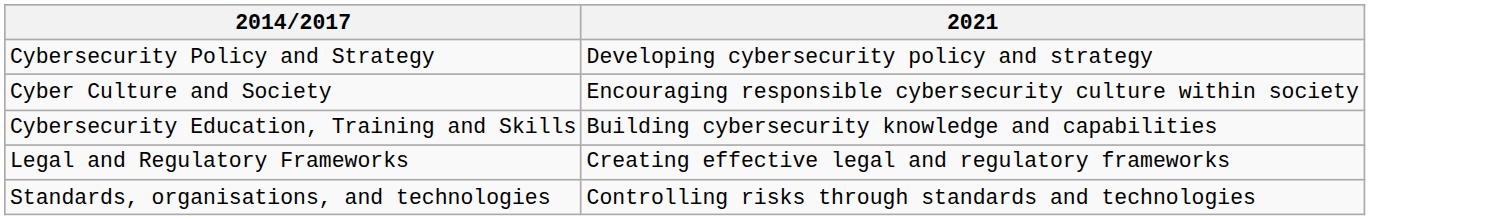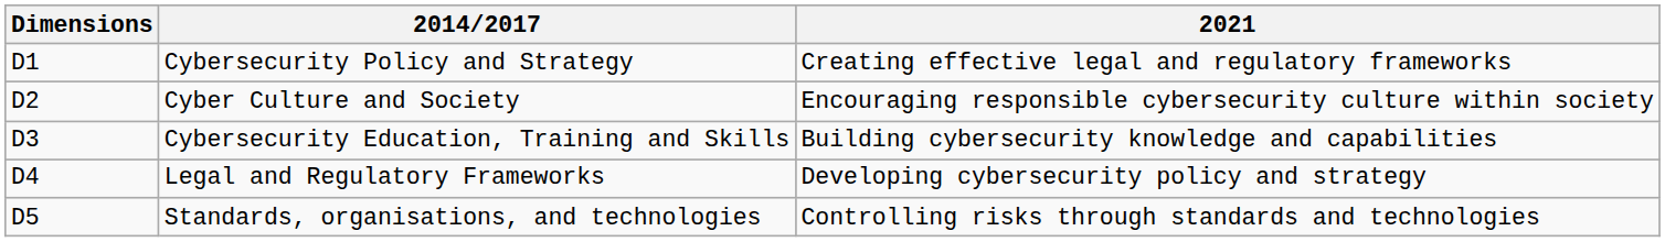+ column: Dimensions | D1 | D2 | D3 | D4 | D5
Cybersecurity Policy and Strategy | 2021: Developing cybersecurity policy and strategy -> Creating effective legal and regulatory frameworks
Legal and Regulatory Frameworks | 2021: Creating effective legal and regulatory frameworks -> Developing cybersecurity policy and strategy
